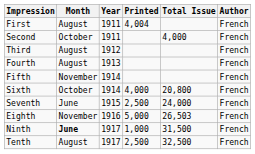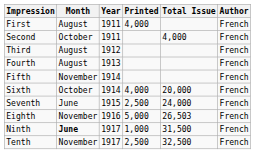First | Printed: 4,004 -> 4,000
Sixth | Total Issue: 20,800 -> 20,000
Tenth | Month: August -> November
